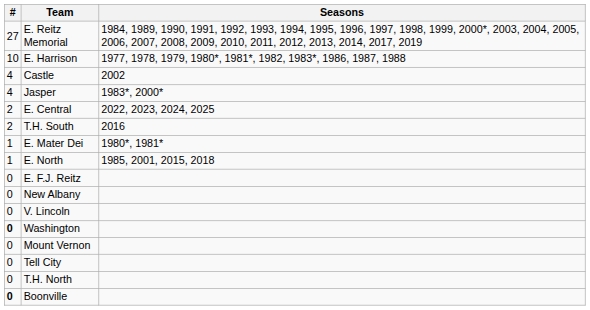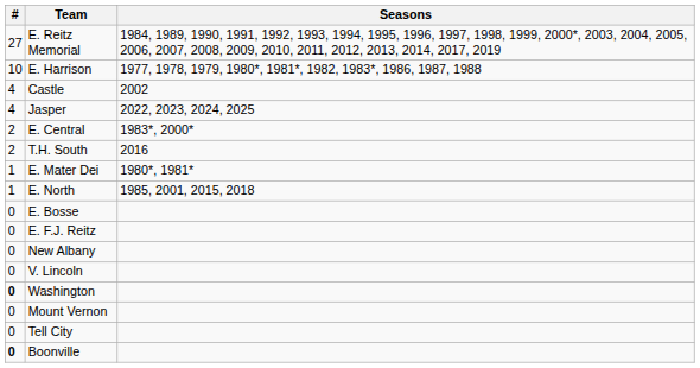Jasper | Seasons: 1983*, 2000* -> 2022, 2023, 2024, 2025
E. Central | Seasons: 2022, 2023, 2024, 2025 -> 1983*, 2000*
+ row: 0 | E. Bosse
- row: 0 | T.H. North
